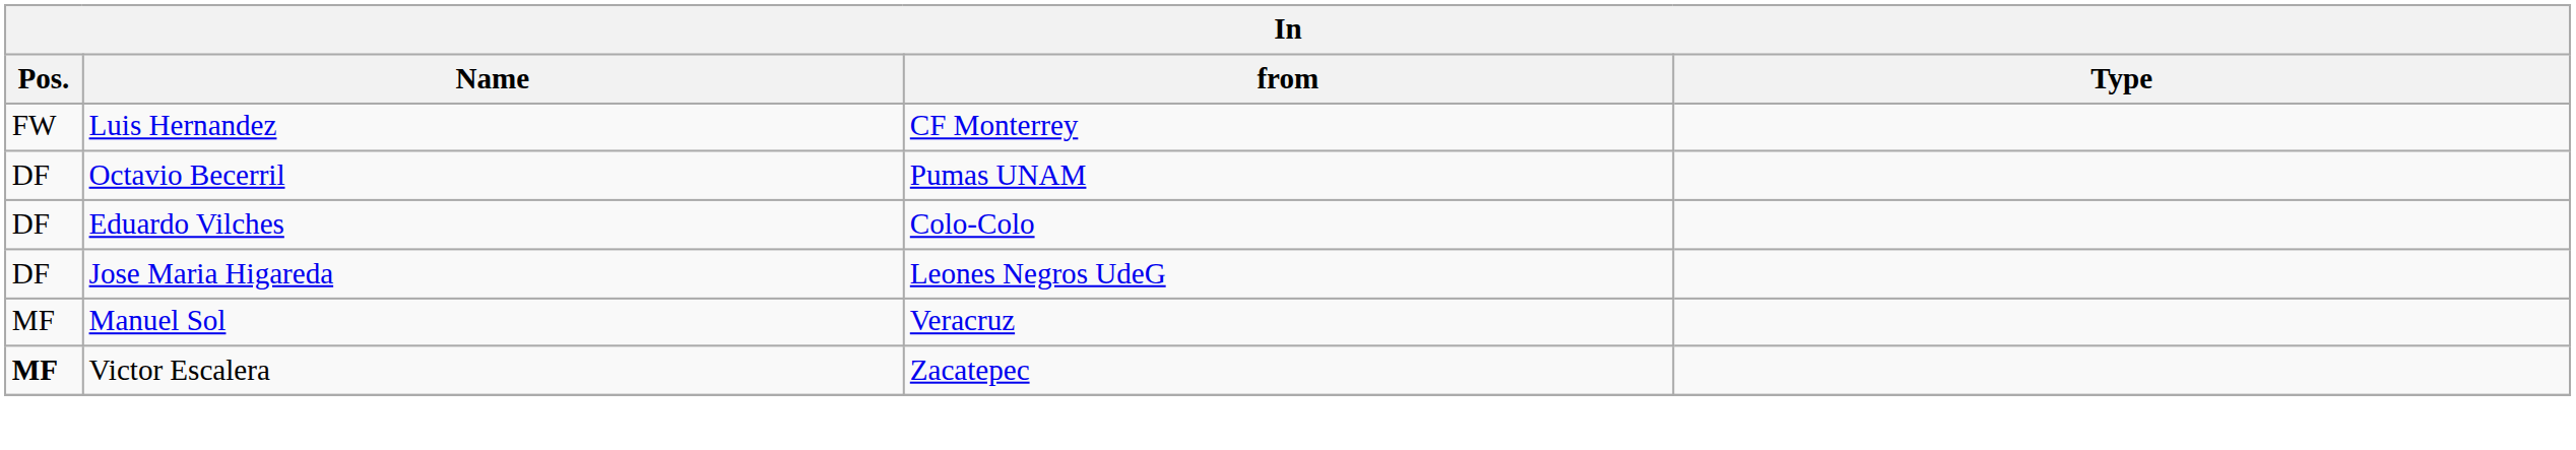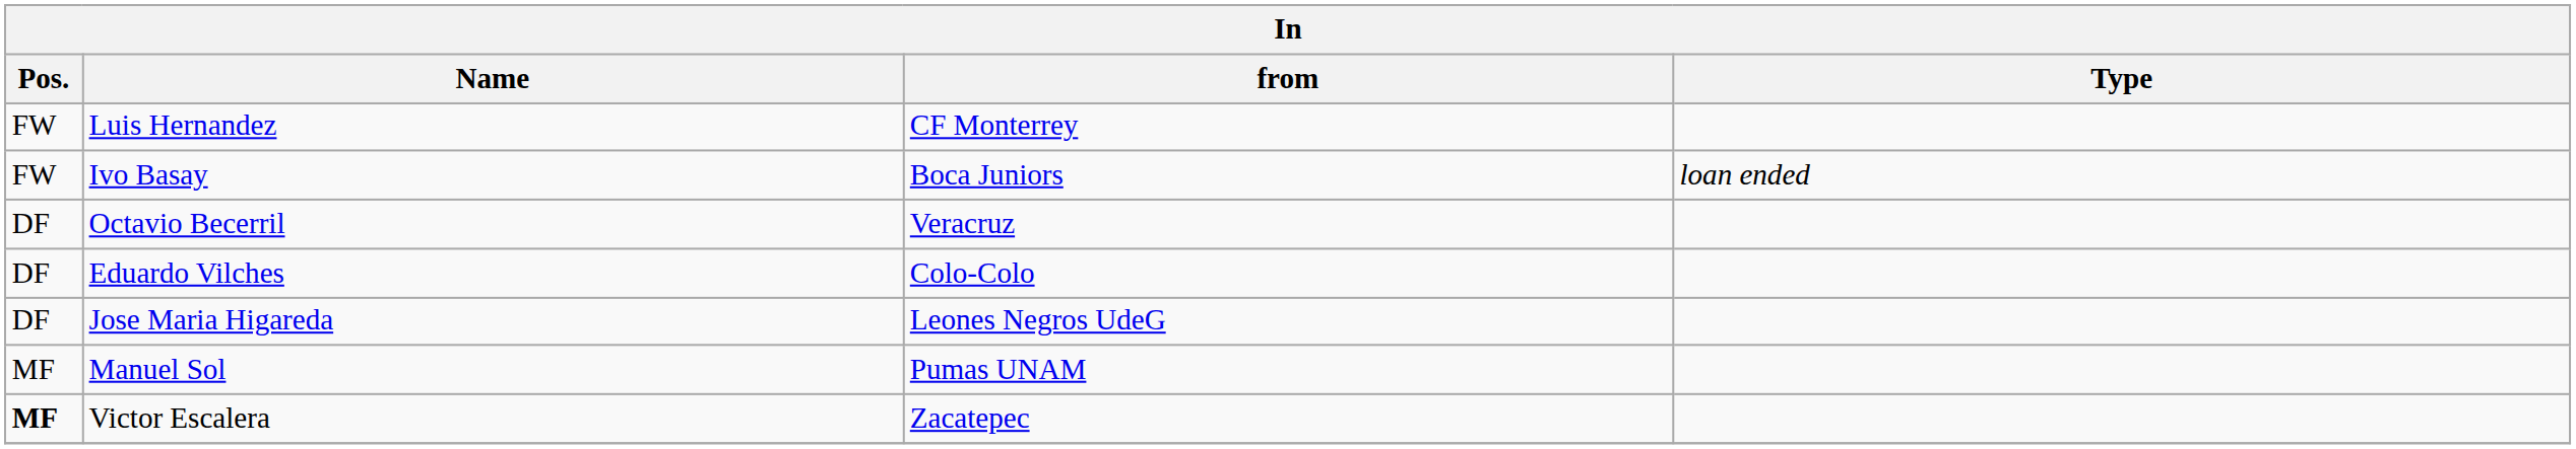+ row: FW | Ivo Basay | Boca Juniors | loan ended
Octavio Becerril | from: Pumas UNAM -> Veracruz
Manuel Sol | from: Veracruz -> Pumas UNAM
